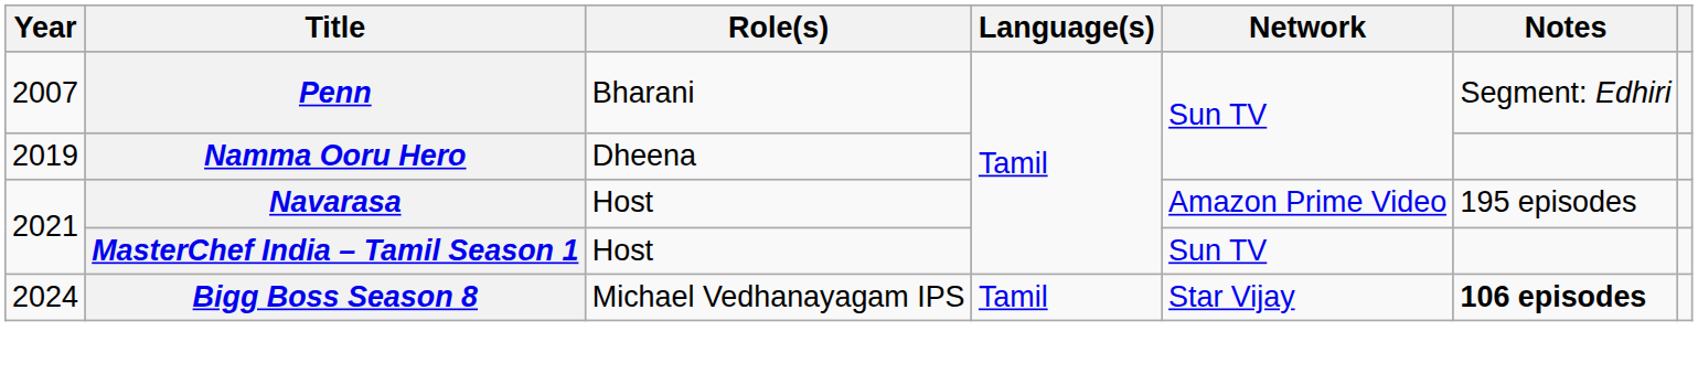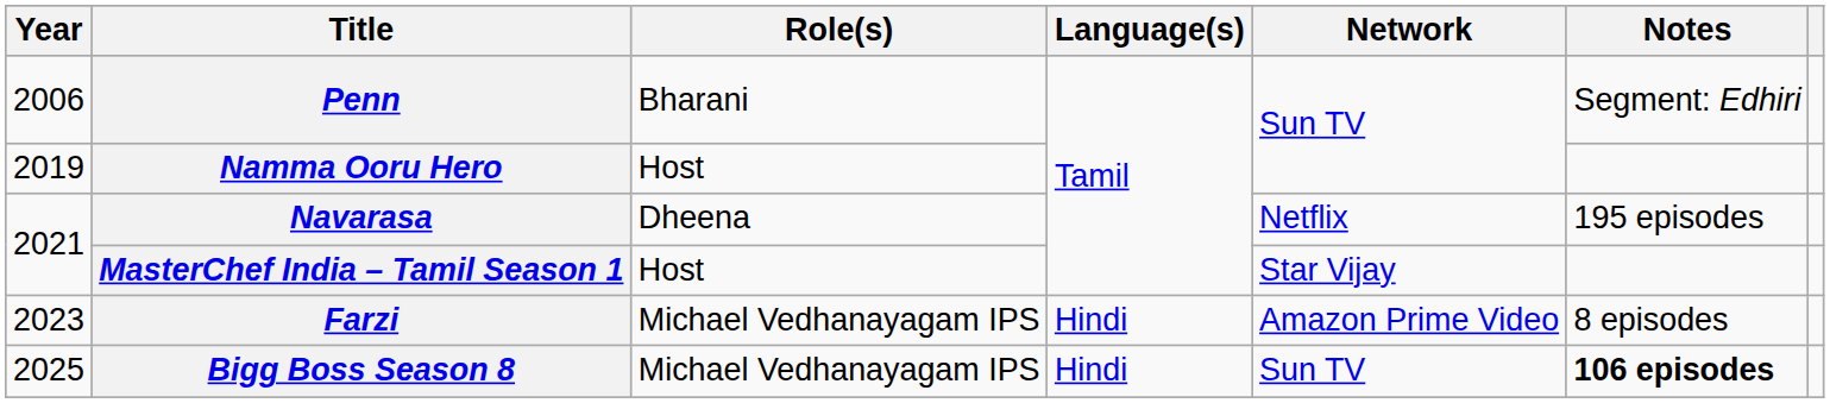Penn | Year: 2007 -> 2006
Namma Ooru Hero | Role(s): Dheena -> Host
Navarasa | Role(s): Host -> Dheena
Navarasa | Network: Amazon Prime Video -> Netflix
MasterChef India – Tamil Season 1 | Network: Sun TV -> Star Vijay
+ row: 2023 | Farzi | Michael Vedhanayagam IPS | Hindi | Amazon Prime Video | 8 episodes
Bigg Boss Season 8 | Year: 2024 -> 2025
Bigg Boss Season 8 | Language(s): Tamil -> Hindi
Bigg Boss Season 8 | Network: Star Vijay -> Sun TV
